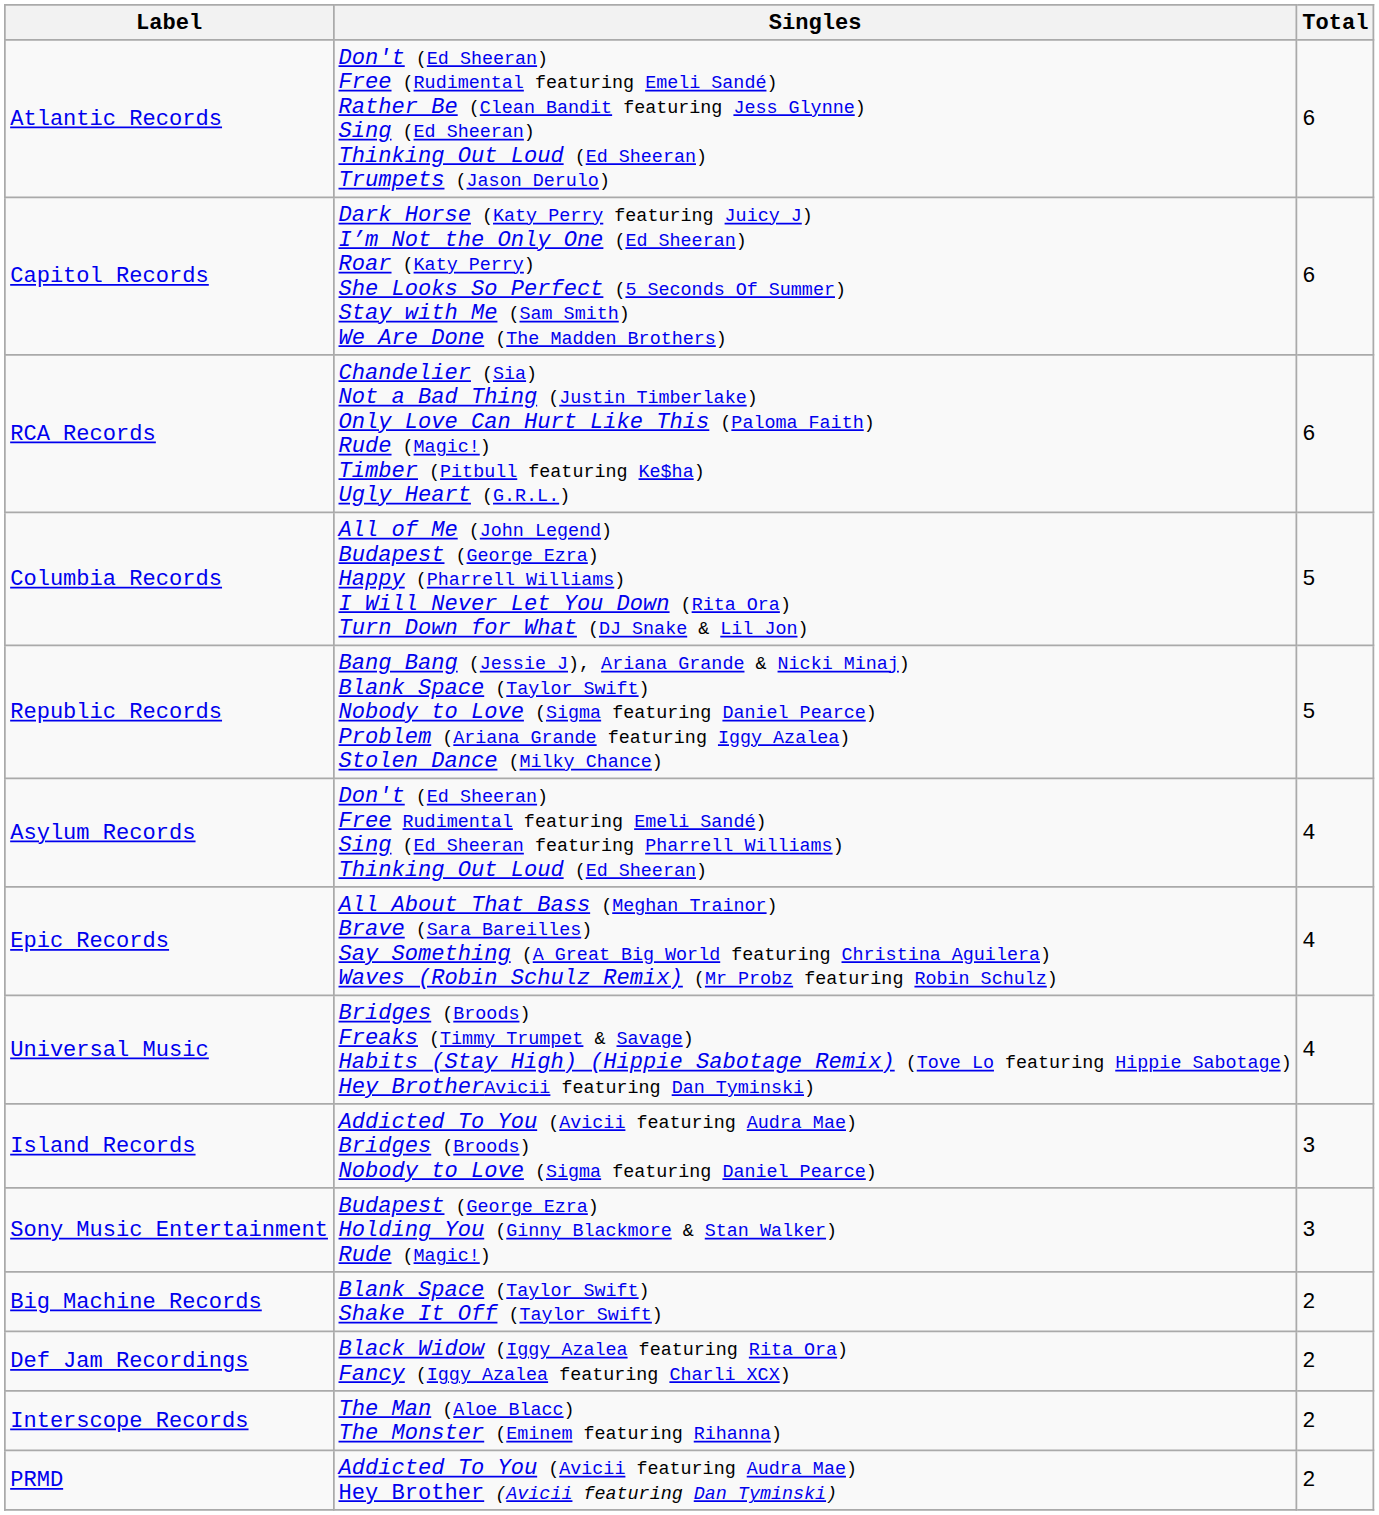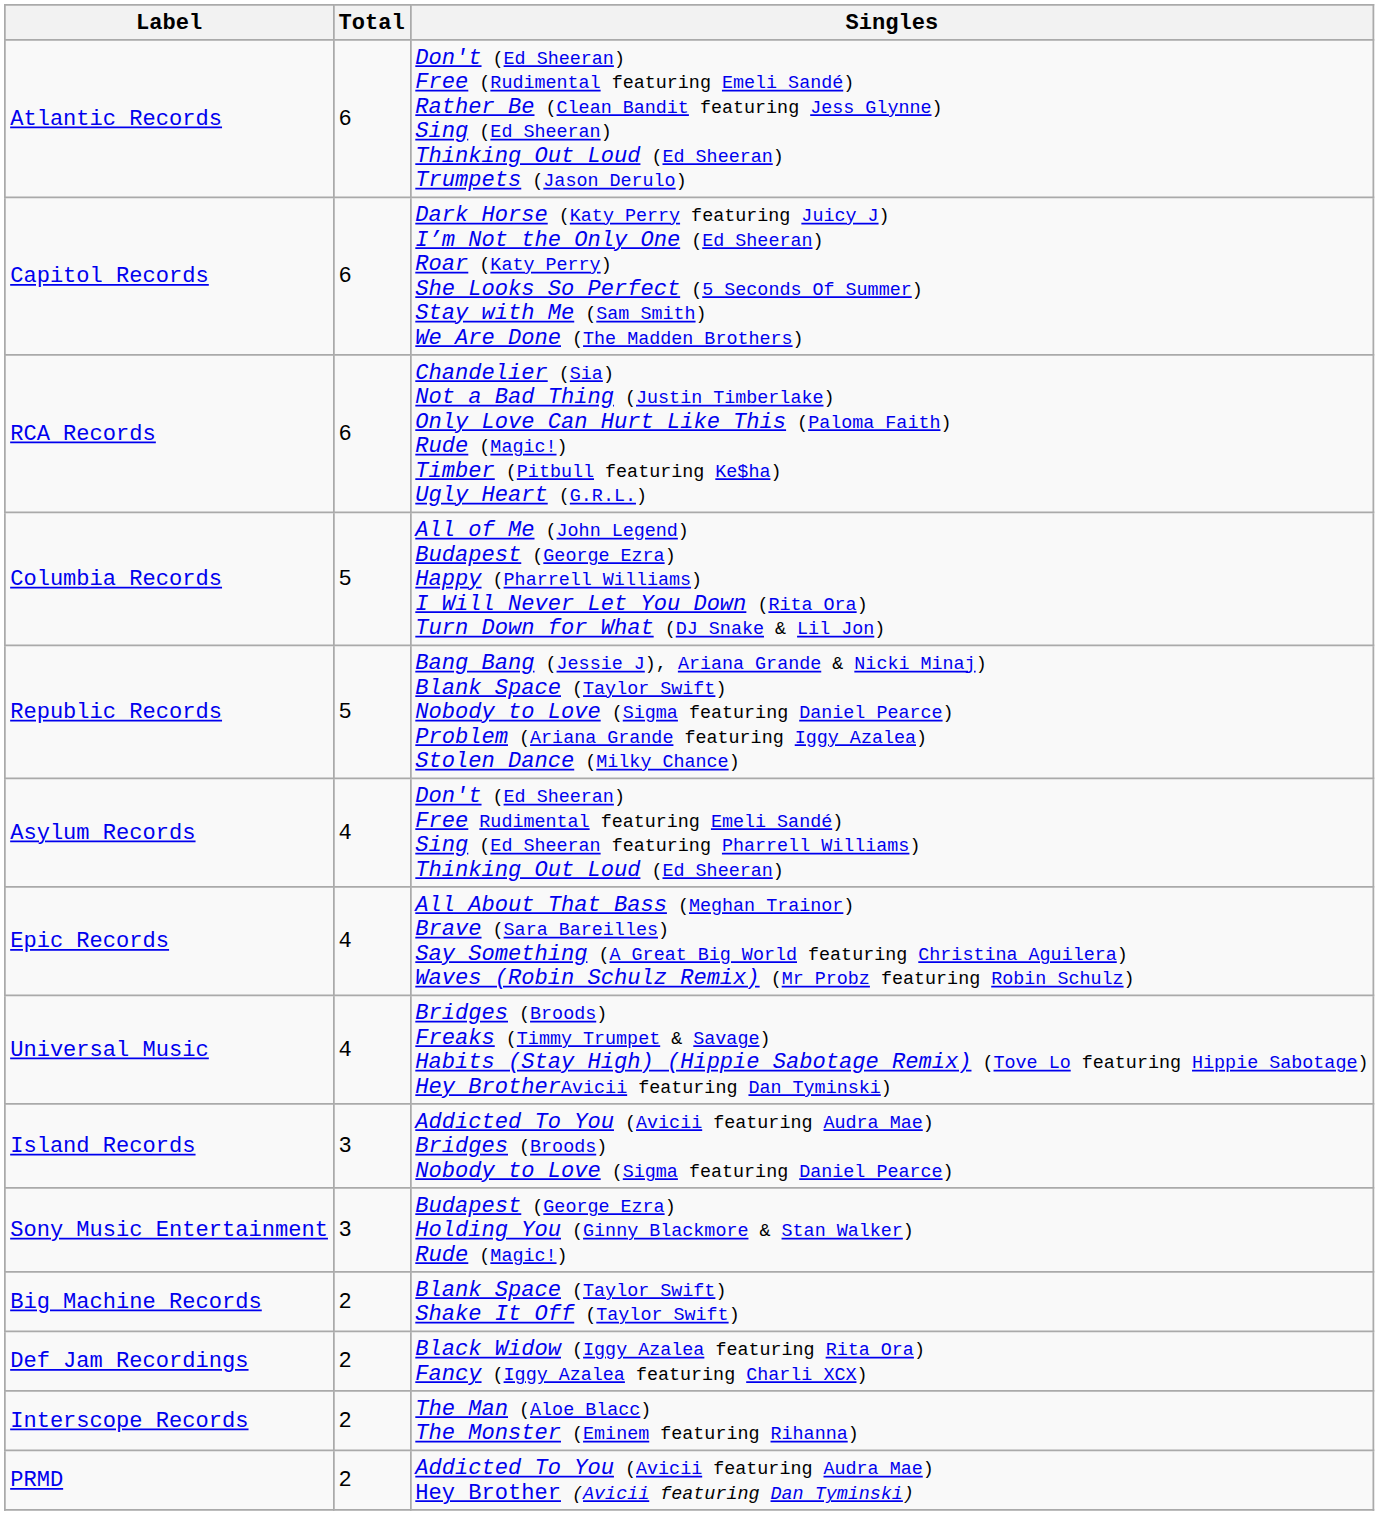columns swapped: Total <-> Singles
